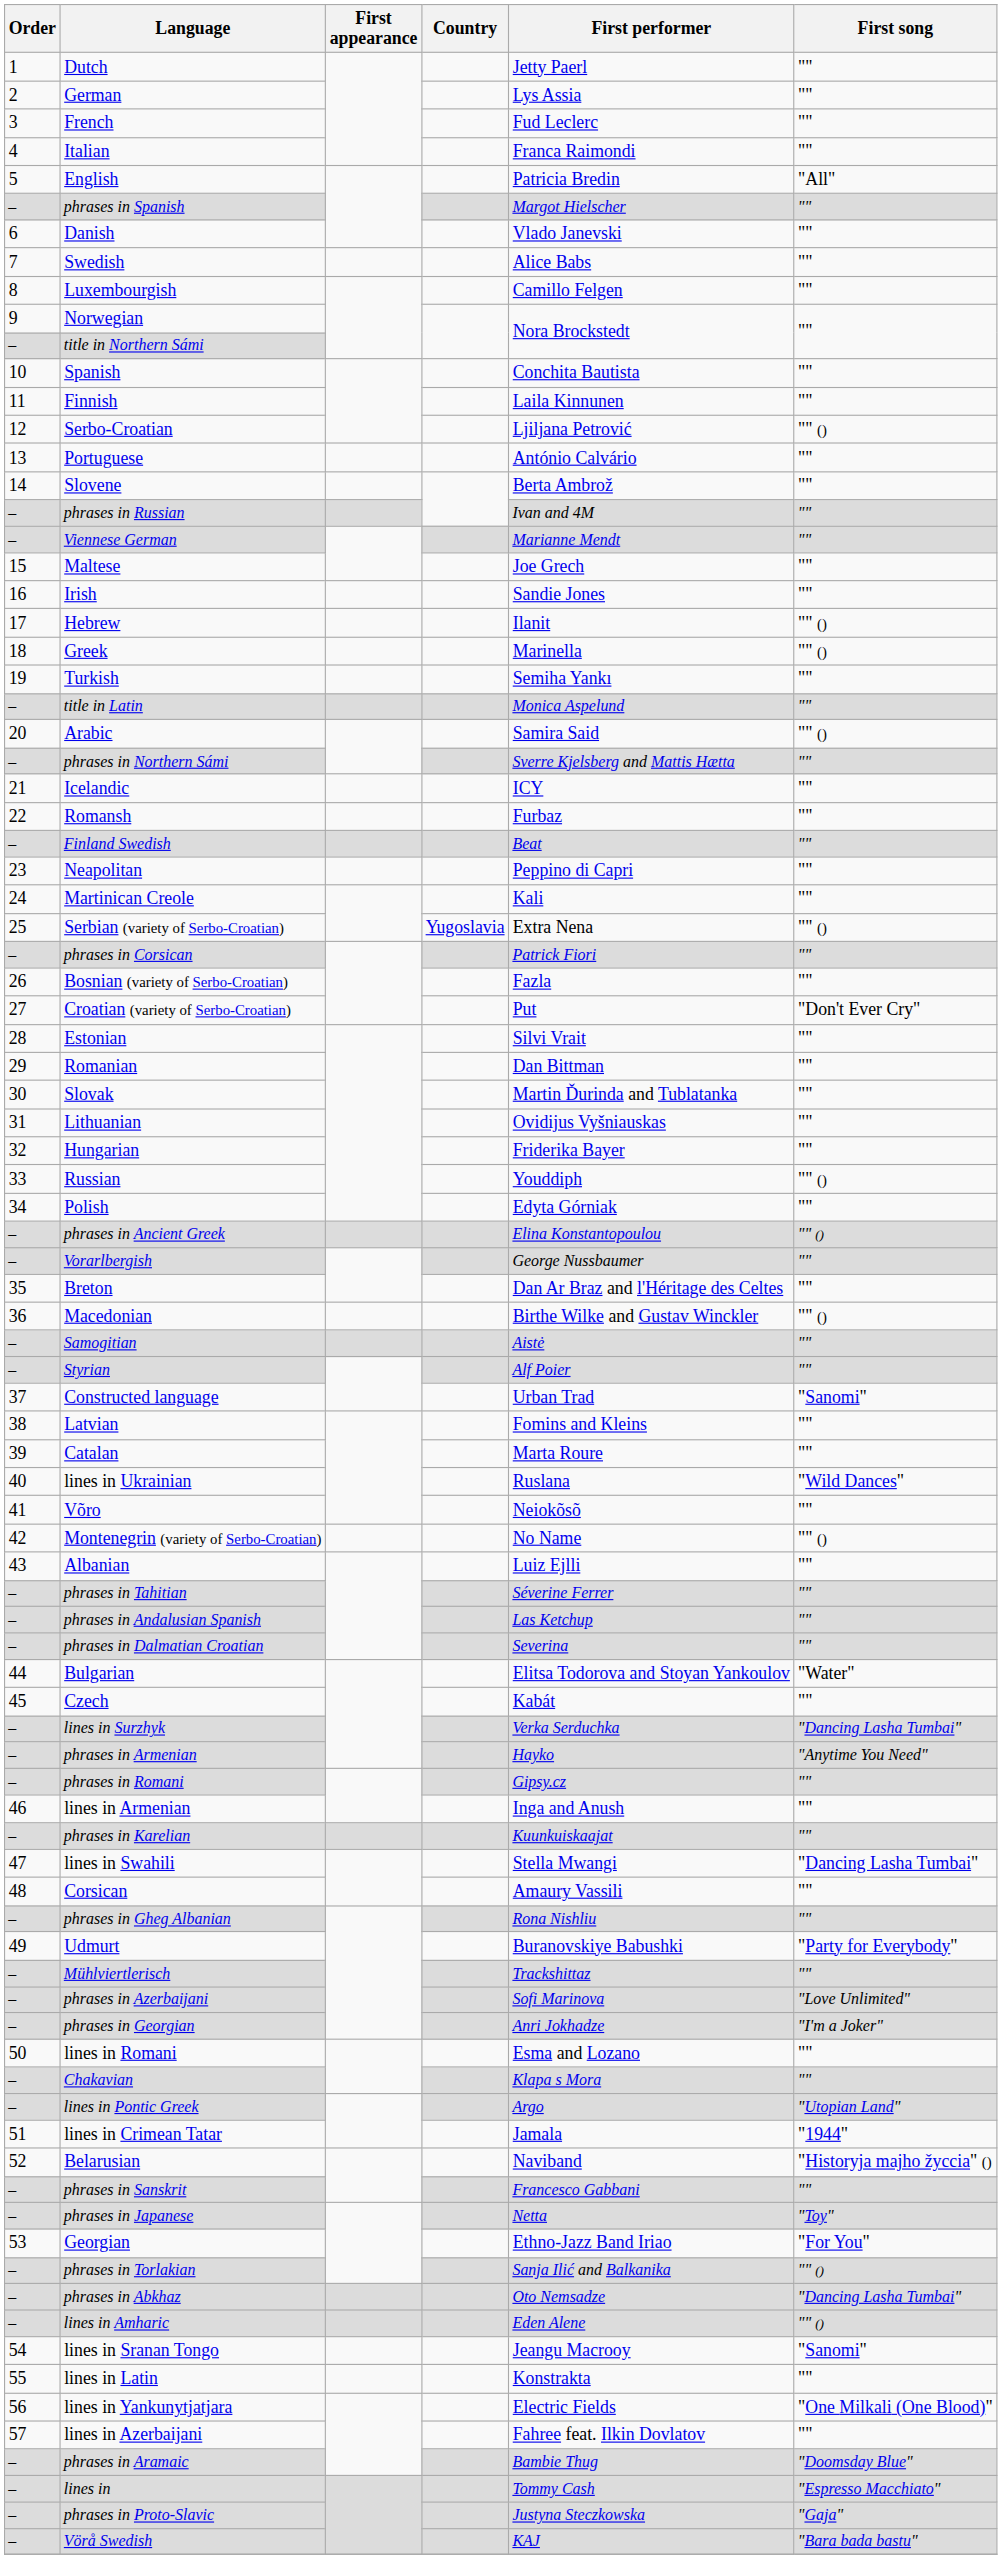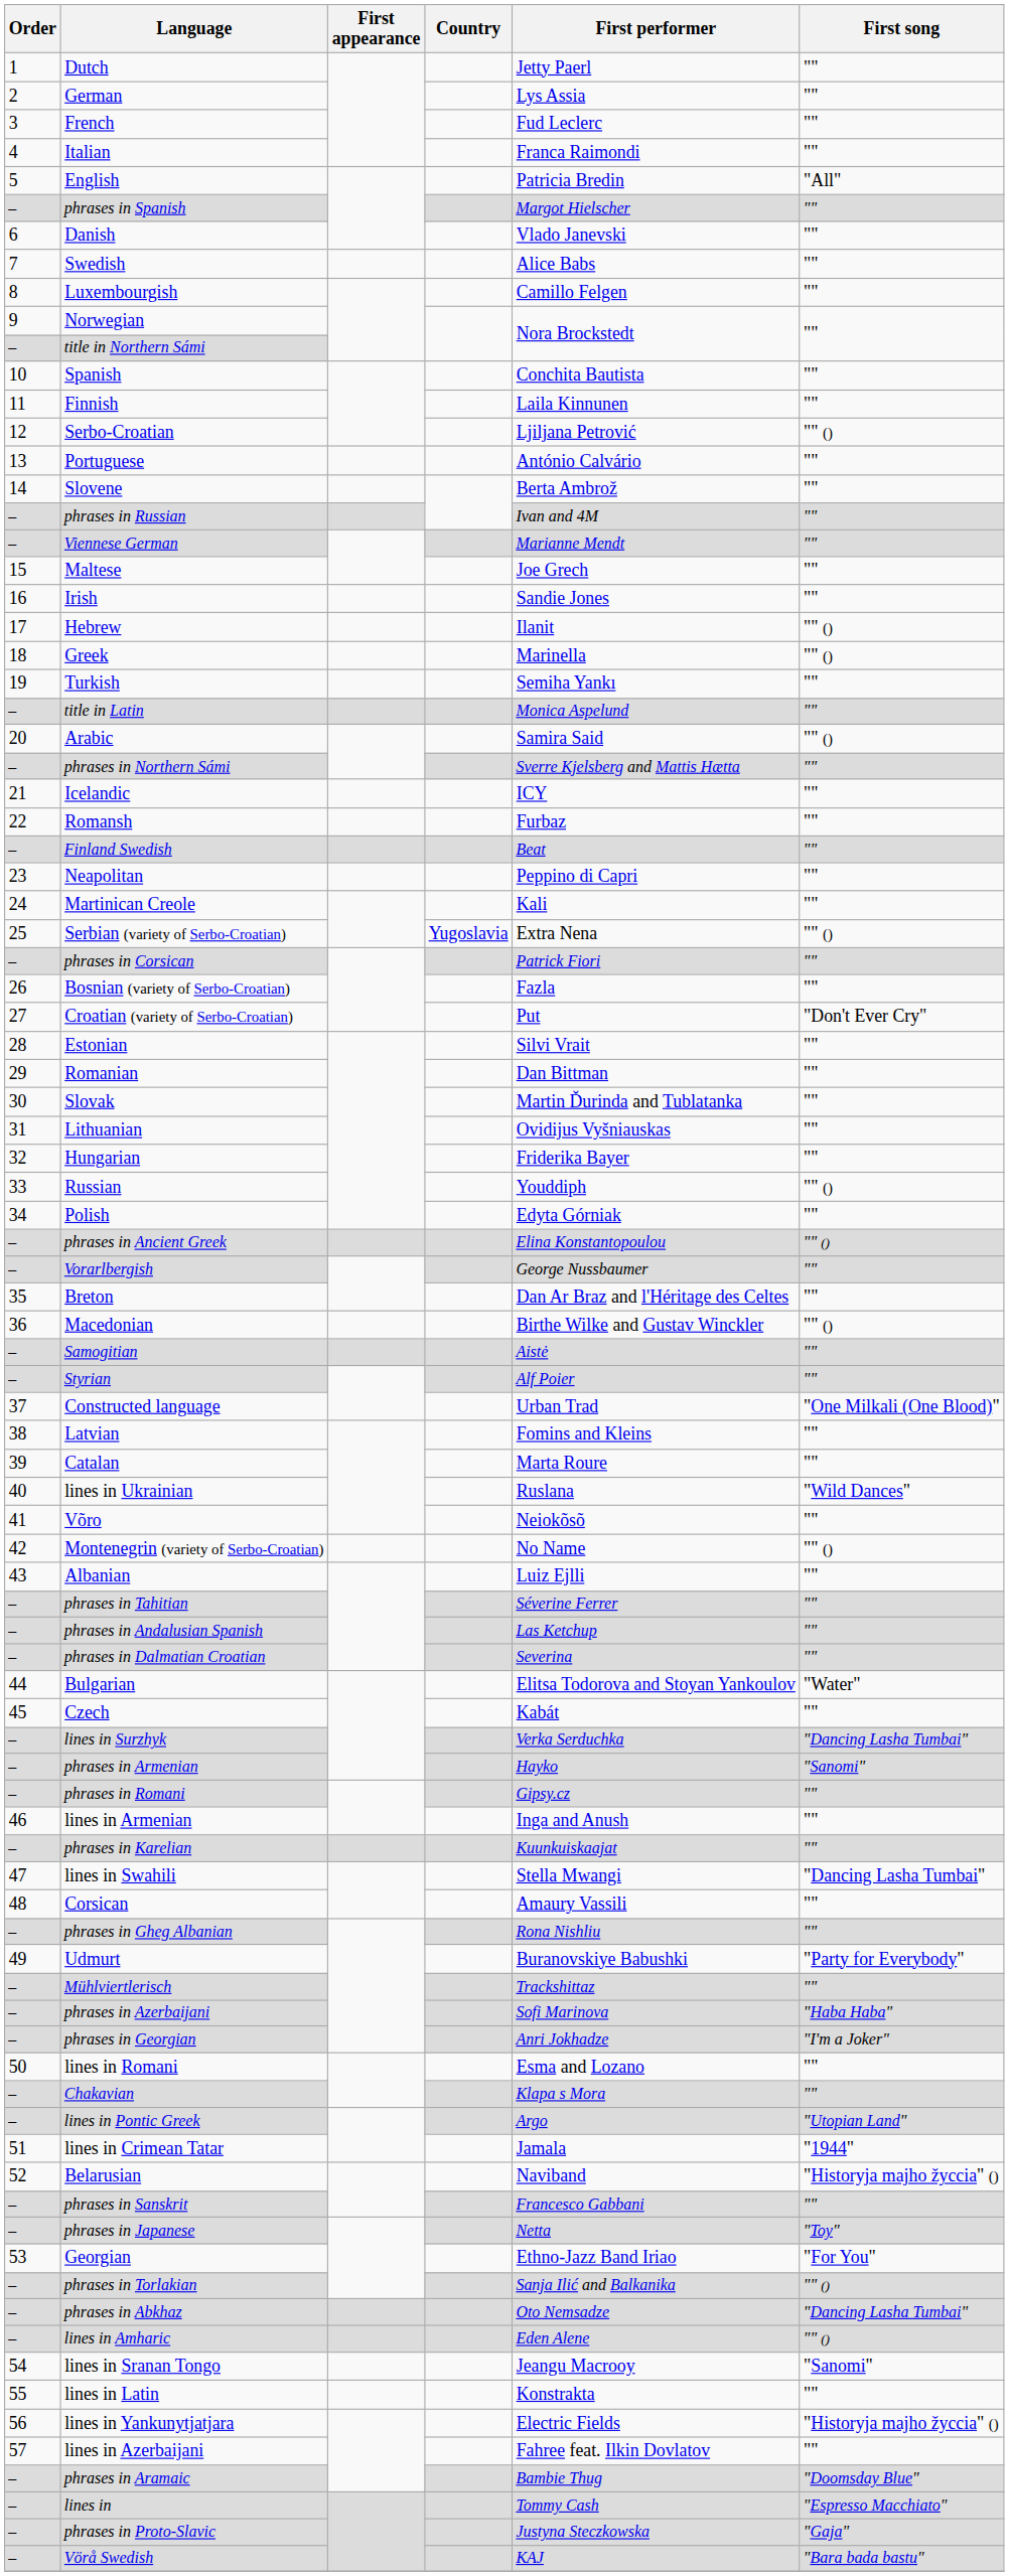Constructed language | First song: "Sanomi" -> "One Milkali (One Blood)"
phrases in Armenian | First song: "Anytime You Need" -> "Sanomi"
phrases in Azerbaijani | First song: "Love Unlimited" -> "Haba Haba"
lines in Yankunytjatjara | First song: "One Milkali (One Blood)" -> "Historyja majho žyccia" ()
